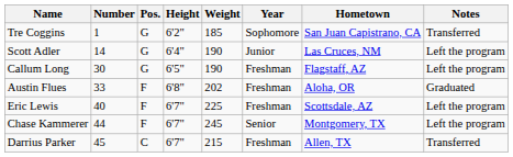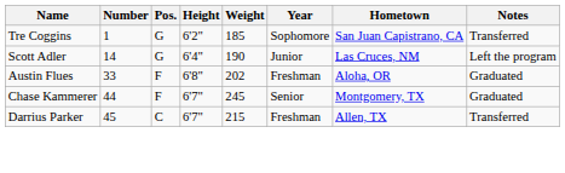- row: Callum Long | 30 | G | 6'5" | 190 | Freshman | Flagstaff, AZ | Left the program
- row: Eric Lewis | 40 | F | 6'7" | 225 | Freshman | Scottsdale, AZ | Left the program
Chase Kammerer | Notes: Left the program -> Graduated
